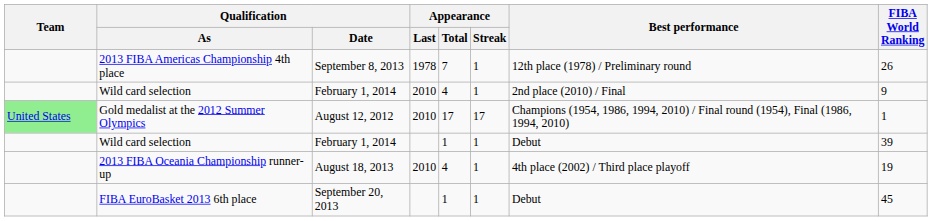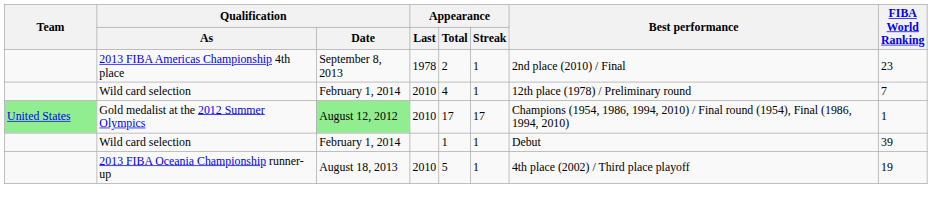2013 FIBA Americas Championship 4th place | Appearance / Total: 7 -> 2
2013 FIBA Americas Championship 4th place | Best performance: 12th place (1978) / Preliminary round -> 2nd place (2010) / Final
2013 FIBA Americas Championship 4th place | FIBA World Ranking: 26 -> 23
Wild card selection / 2010 | Best performance: 2nd place (2010) / Final -> 12th place (1978) / Preliminary round
Wild card selection / 2010 | FIBA World Ranking: 9 -> 7
Gold medalist at the 2012 Summer Olympics | Qualification / Date: no background -> lightgreen background
2013 FIBA Oceania Championship runner-up | Appearance / Total: 4 -> 5
- row: FIBA EuroBasket 2013 6th place | September 20, 2013 | 1 | 1 | Debut | 45
